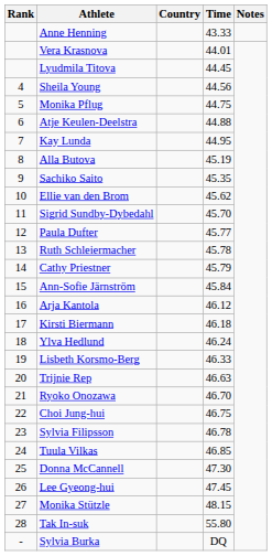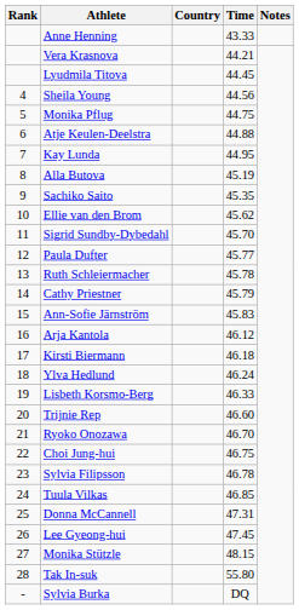Vera Krasnova | Time: 44.01 -> 44.21
Ann-Sofie Järnström | Time: 45.84 -> 45.83
Trijnie Rep | Time: 46.63 -> 46.60
Donna McCannell | Time: 47.30 -> 47.31
